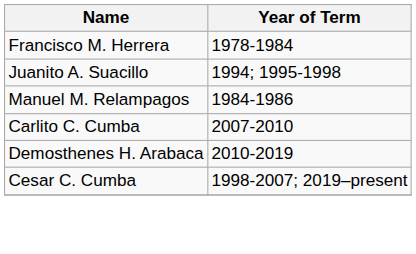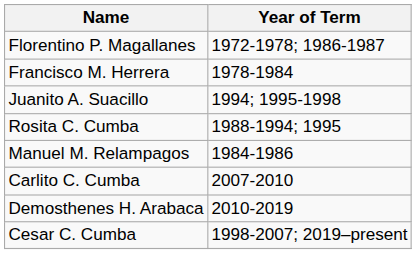+ row: Florentino P. Magallanes | 1972-1978; 1986-1987
+ row: Rosita C. Cumba | 1988-1994; 1995
